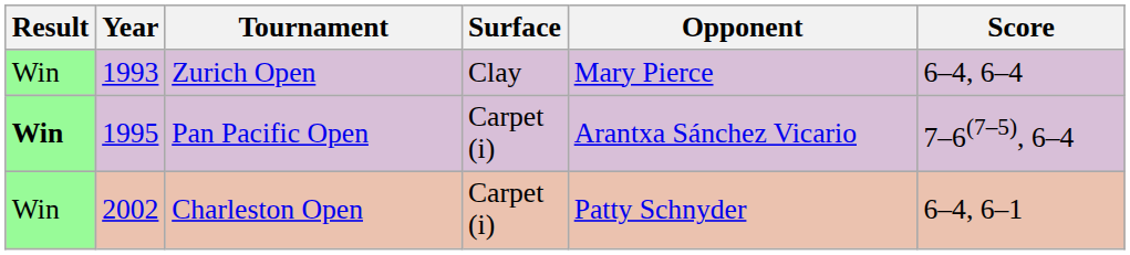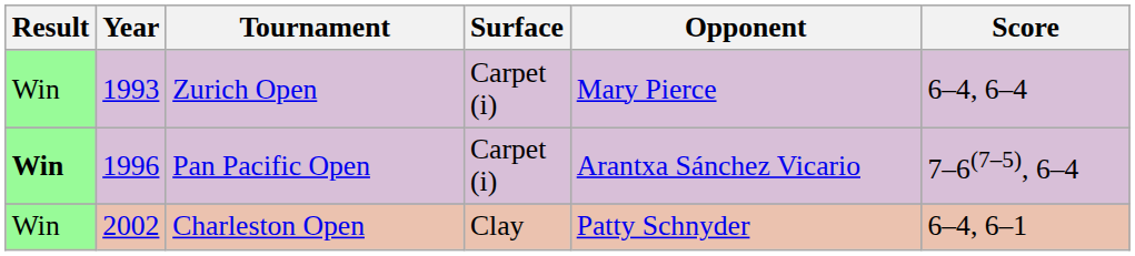Zurich Open | Surface: Clay -> Carpet (i)
Pan Pacific Open | Year: 1995 -> 1996
Charleston Open | Surface: Carpet (i) -> Clay
